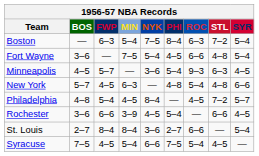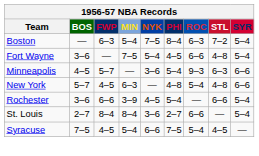Minneapolis | SYR: 4–5 -> 6–6
- row: Philadelphia | 4–8 | 5–4 | 4–5 | 8–4 | — | 4–5 | 7–2 | 5–7
Rochester | SYR: 4–5 -> 5–4
